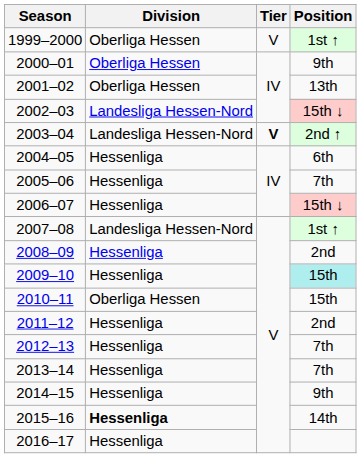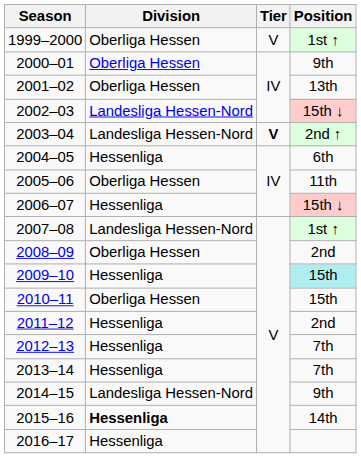2005–06 | Division: Hessenliga -> Oberliga Hessen
2005–06 | Position: 7th -> 11th
2008–09 | Division: Hessenliga -> Oberliga Hessen
2014–15 | Division: Hessenliga -> Landesliga Hessen-Nord
